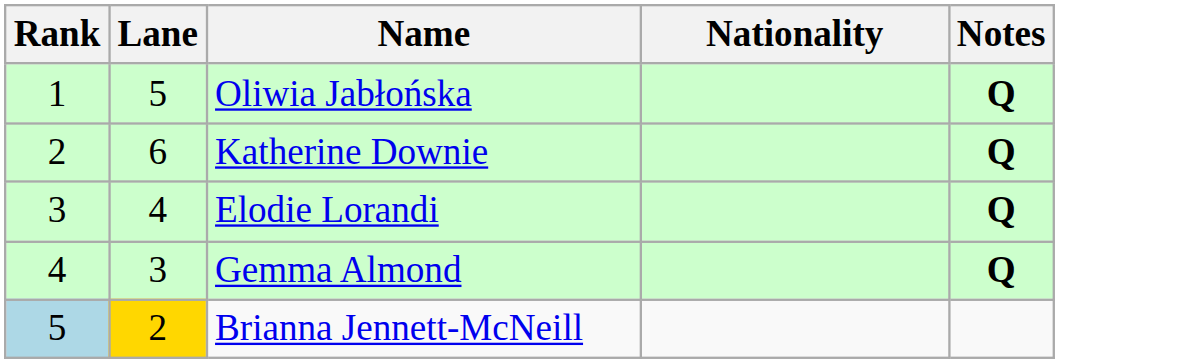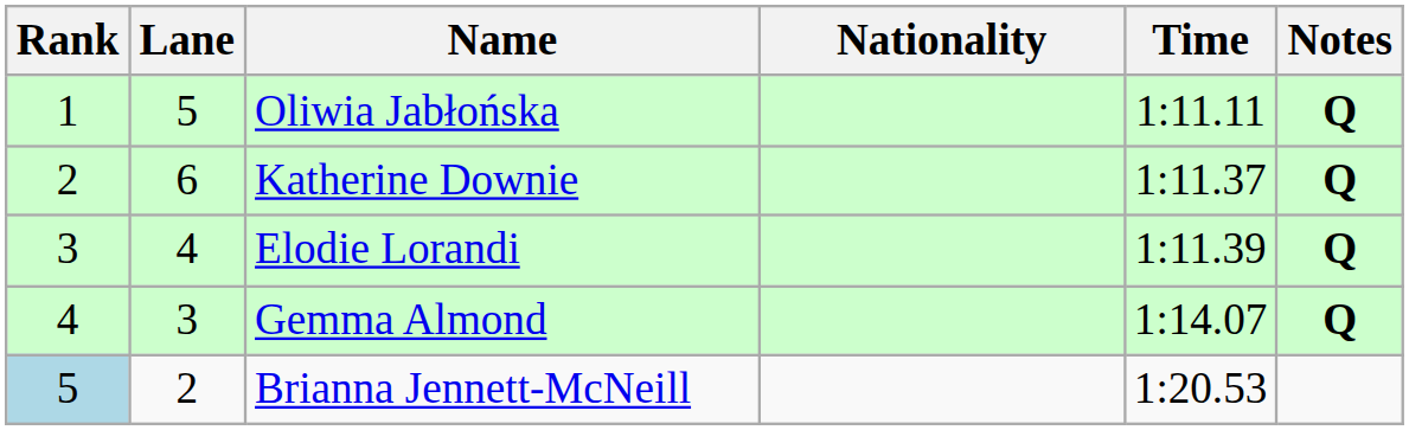+ column: Time | 1:11.11 | 1:11.37 | 1:11.39 | 1:14.07 | 1:20.53
Brianna Jennett-McNeill | Lane: gold background -> no background
